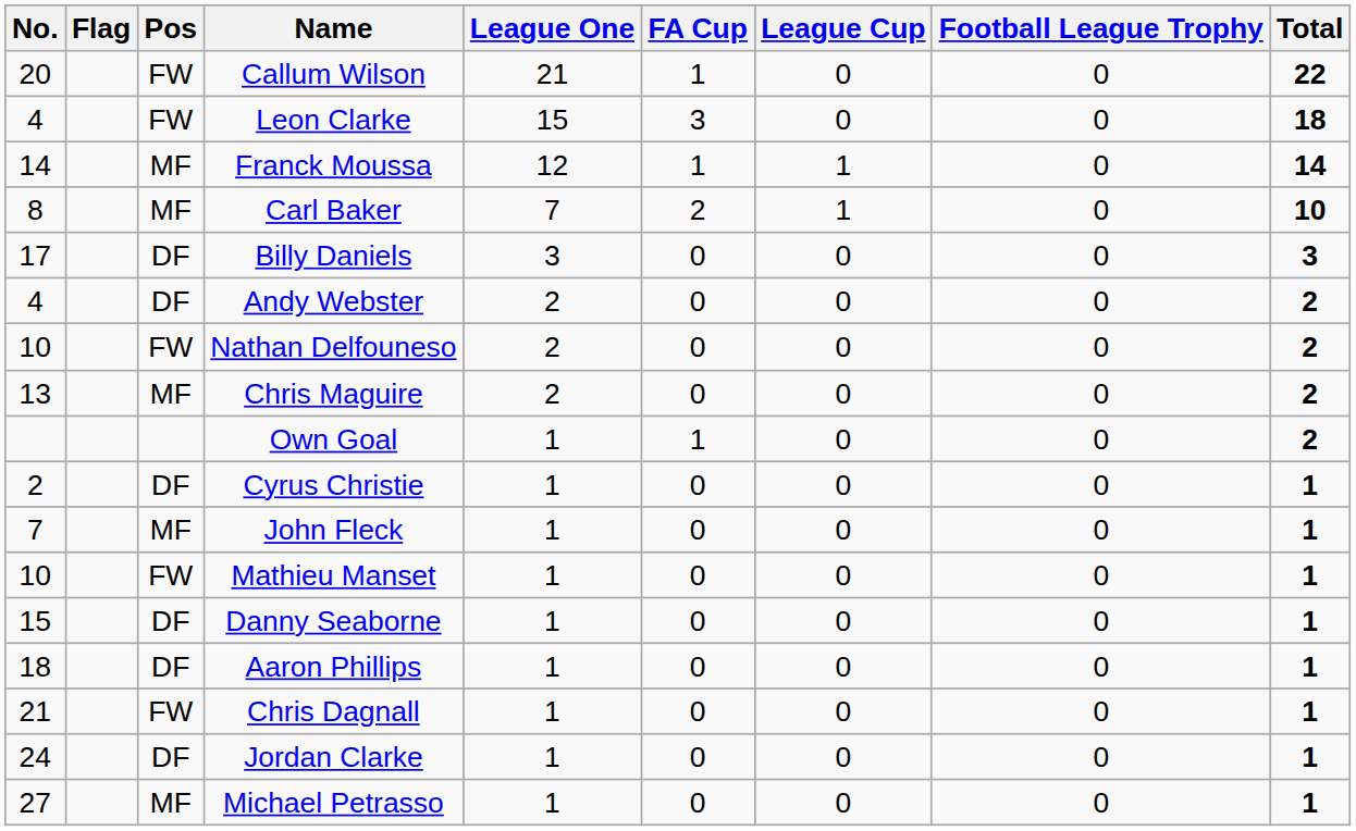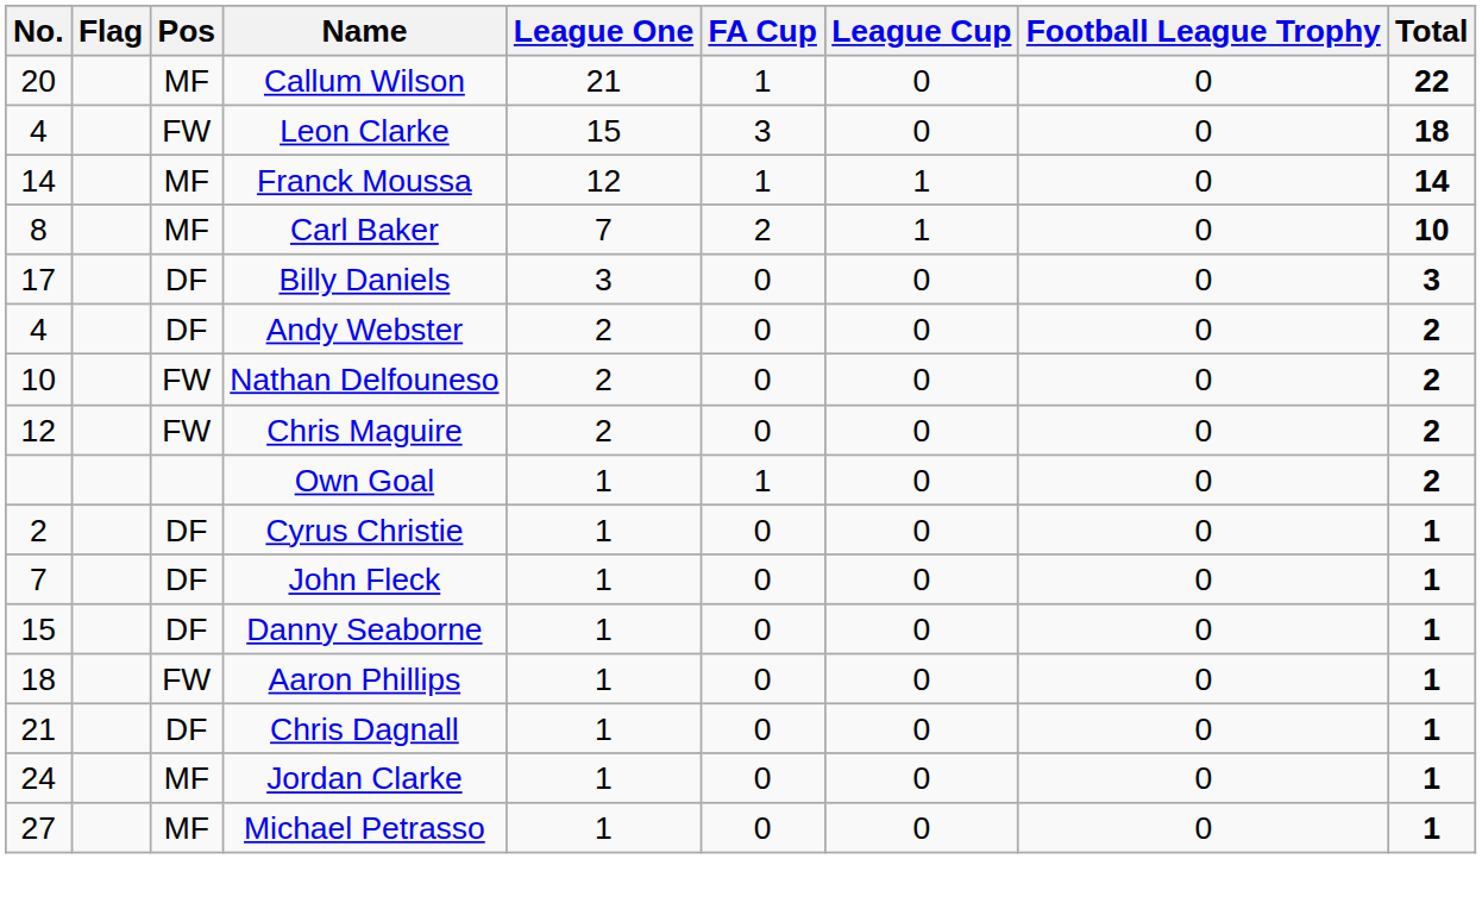Callum Wilson | Pos: FW -> MF
Chris Maguire | No.: 13 -> 12
Chris Maguire | Pos: MF -> FW
John Fleck | Pos: MF -> DF
- row: 10 | FW | Mathieu Manset | 1 | 0 | 0 | 0 | 1
Aaron Phillips | Pos: DF -> FW
Chris Dagnall | Pos: FW -> DF
Jordan Clarke | Pos: DF -> MF
